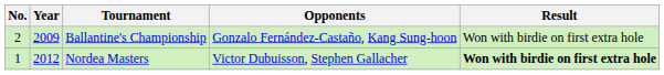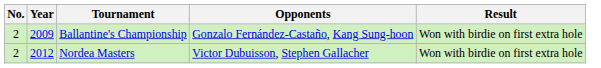Nordea Masters | No.: 1 -> 2
Nordea Masters | Result: bold -> normal
